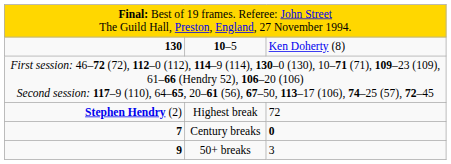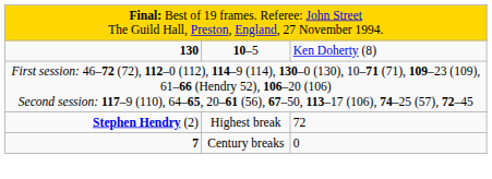Century breaks | column 3: bold -> normal
- row: 9 | 50+ breaks | 3
